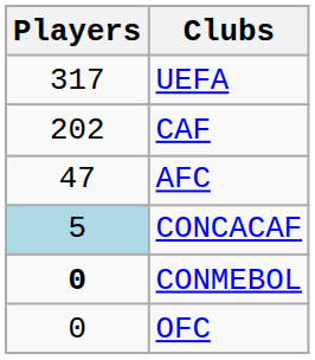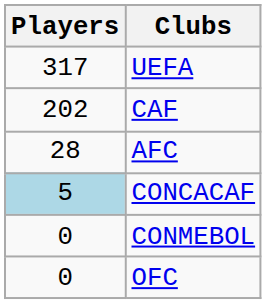AFC | Players: 47 -> 28
CONMEBOL | Players: bold -> normal
